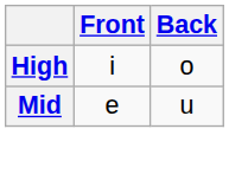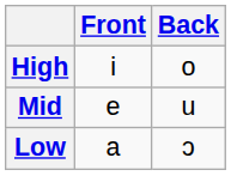+ row: Low | a | ɔ
